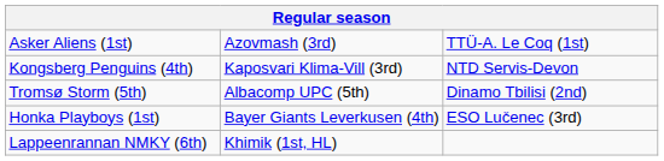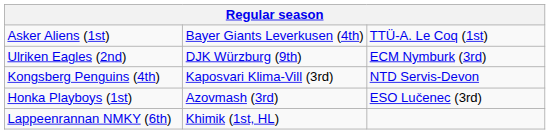Asker Aliens (1st) | column 2: Azovmash (3rd) -> Bayer Giants Leverkusen (4th)
+ row: Ulriken Eagles (2nd) | DJK Würzburg (9th) | ECM Nymburk (3rd)
- row: Tromsø Storm (5th) | Albacomp UPC (5th) | Dinamo Tbilisi (2nd)
Honka Playboys (1st) | column 2: Bayer Giants Leverkusen (4th) -> Azovmash (3rd)
